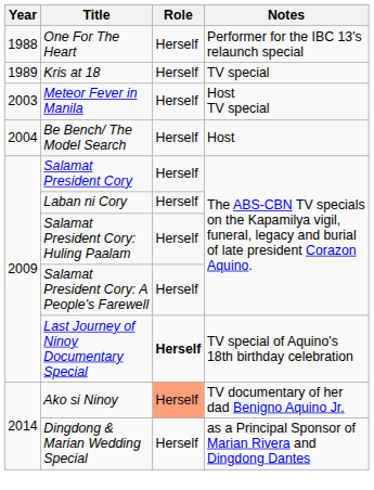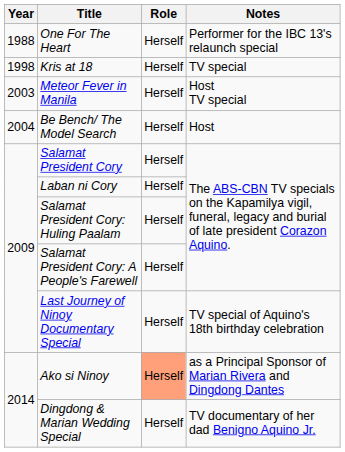Kris at 18 | Year: 1989 -> 1998
Last Journey of Ninoy Documentary Special | Role: bold -> normal
Ako si Ninoy | Notes: TV documentary of her dad Benigno Aquino Jr. -> as a Principal Sponsor of Marian Rivera and Dingdong Dantes
Dingdong & Marian Wedding Special | Notes: as a Principal Sponsor of Marian Rivera and Dingdong Dantes -> TV documentary of her dad Benigno Aquino Jr.
